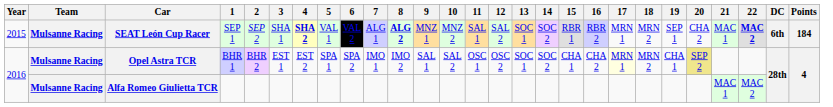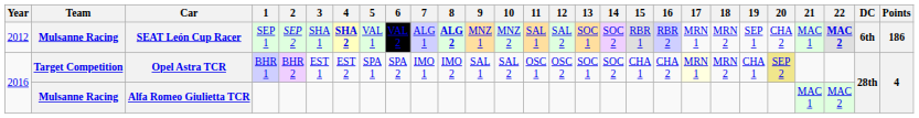SEAT León Cup Racer | Year: 2015 -> 2012
SEAT León Cup Racer | Points: 184 -> 186
Opel Astra TCR | Team: Mulsanne Racing -> Target Competition
